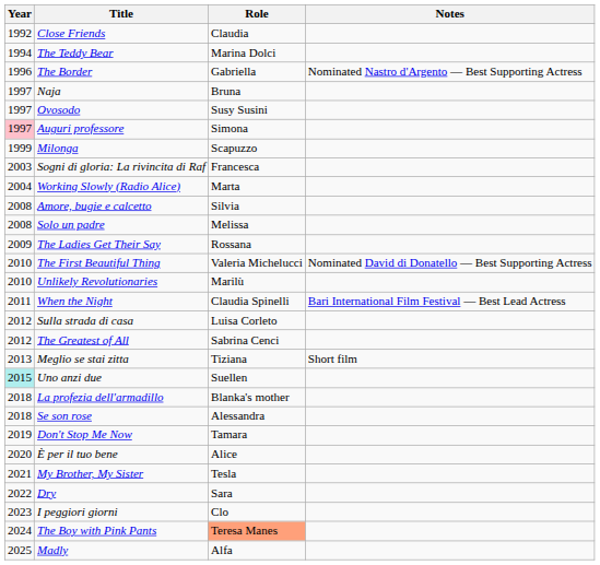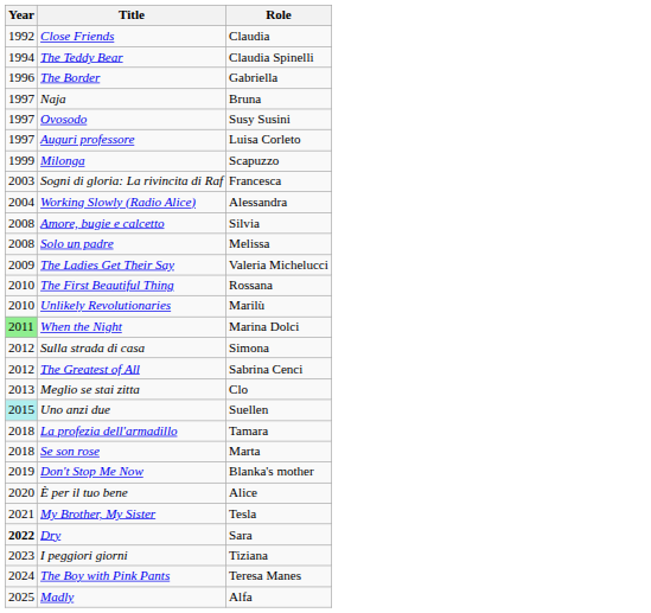- column: Notes | Nominated Nastro d'Argento — Best Supporting Actress | Nominated David di Donatello — Best Supporting Actress | Bari International Film Festival — Best Lead Actress | Short film
The Teddy Bear | Role: Marina Dolci -> Claudia Spinelli
Auguri professore | Year: pink background -> no background
Auguri professore | Role: Simona -> Luisa Corleto
Working Slowly (Radio Alice) | Role: Marta -> Alessandra
The Ladies Get Their Say | Role: Rossana -> Valeria Michelucci
The First Beautiful Thing | Role: Valeria Michelucci -> Rossana
When the Night | Year: no background -> lightgreen background
When the Night | Role: Claudia Spinelli -> Marina Dolci
Sulla strada di casa | Role: Luisa Corleto -> Simona
Meglio se stai zitta | Role: Tiziana -> Clo
La profezia dell'armadillo | Role: Blanka's mother -> Tamara
Se son rose | Role: Alessandra -> Marta
Don't Stop Me Now | Role: Tamara -> Blanka's mother
Dry | Year: normal -> bold
I peggiori giorni | Role: Clo -> Tiziana
The Boy with Pink Pants | Role: lightsalmon background -> no background
